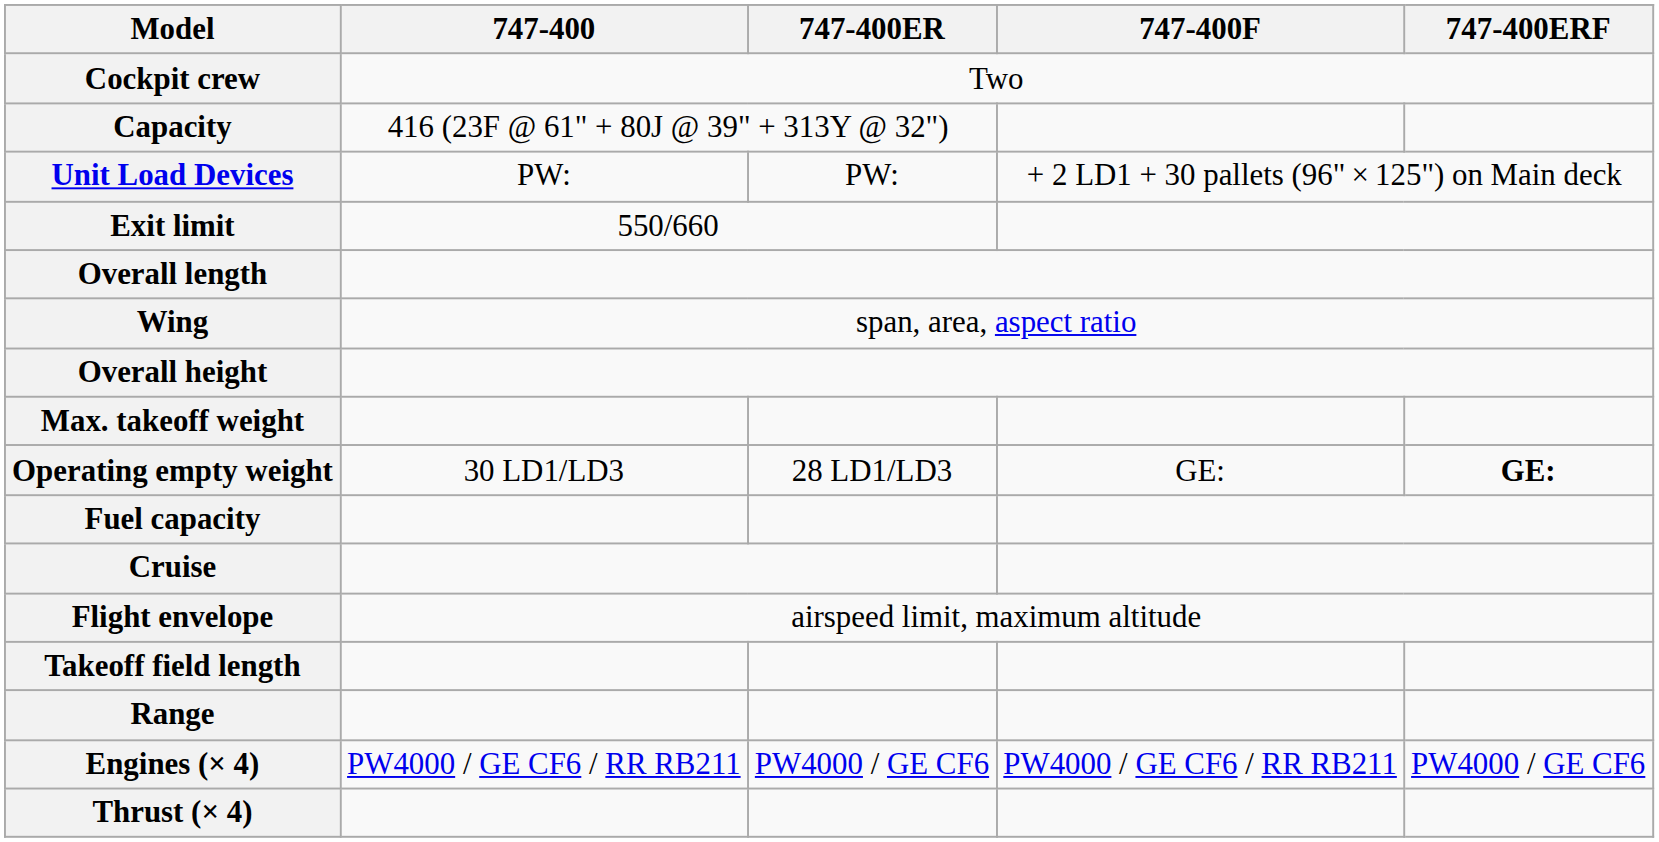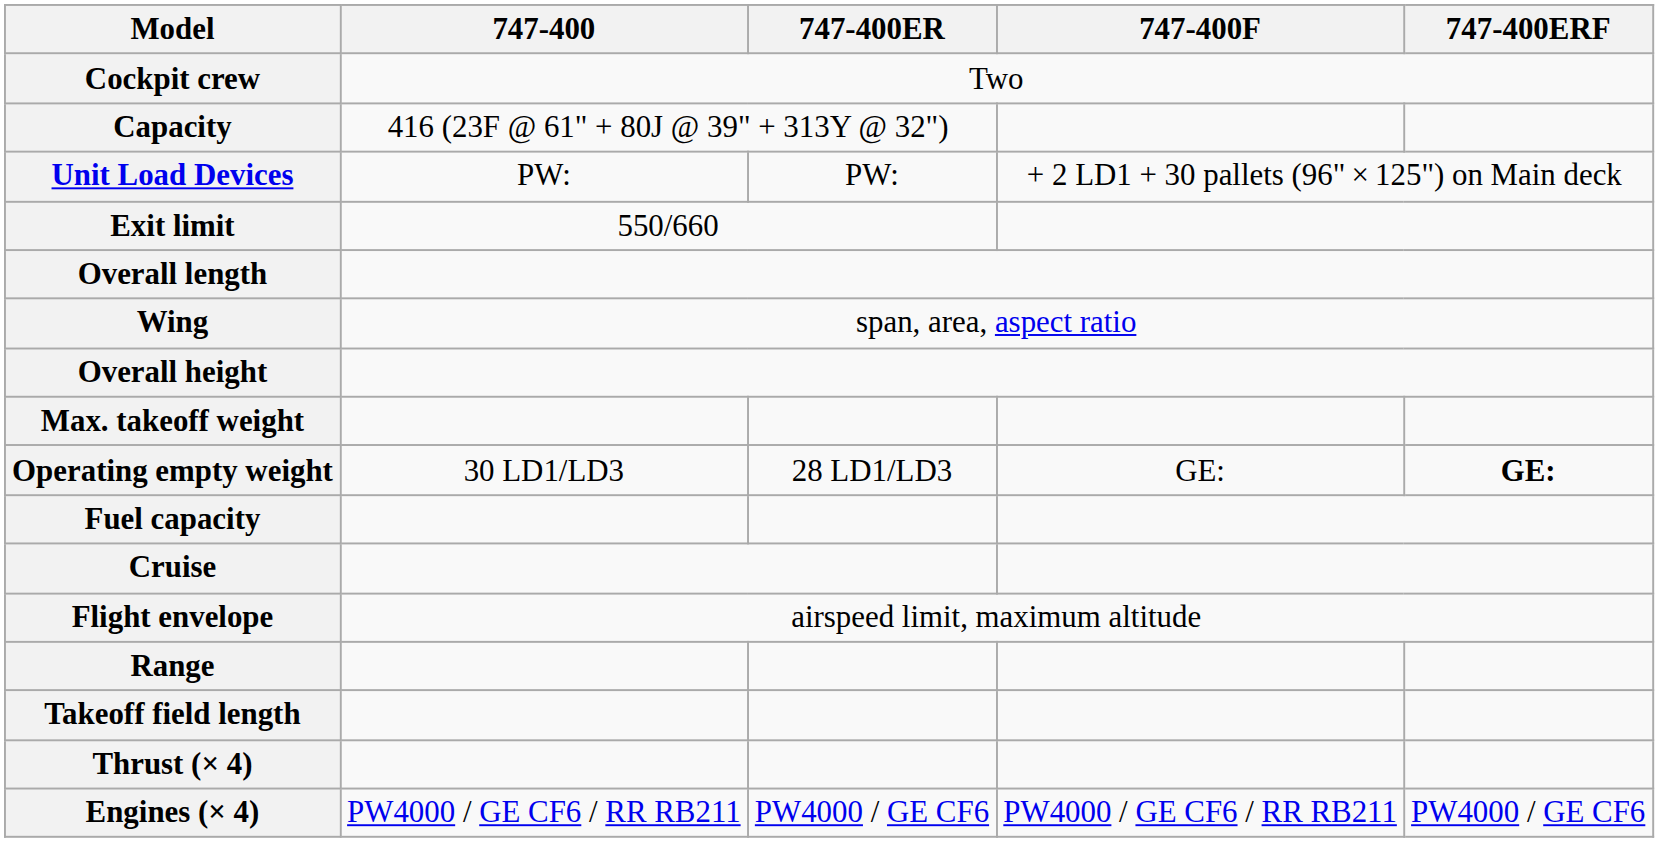rows swapped: Takeoff field length <-> Range
rows swapped: Engines (× 4) <-> Thrust (× 4)
